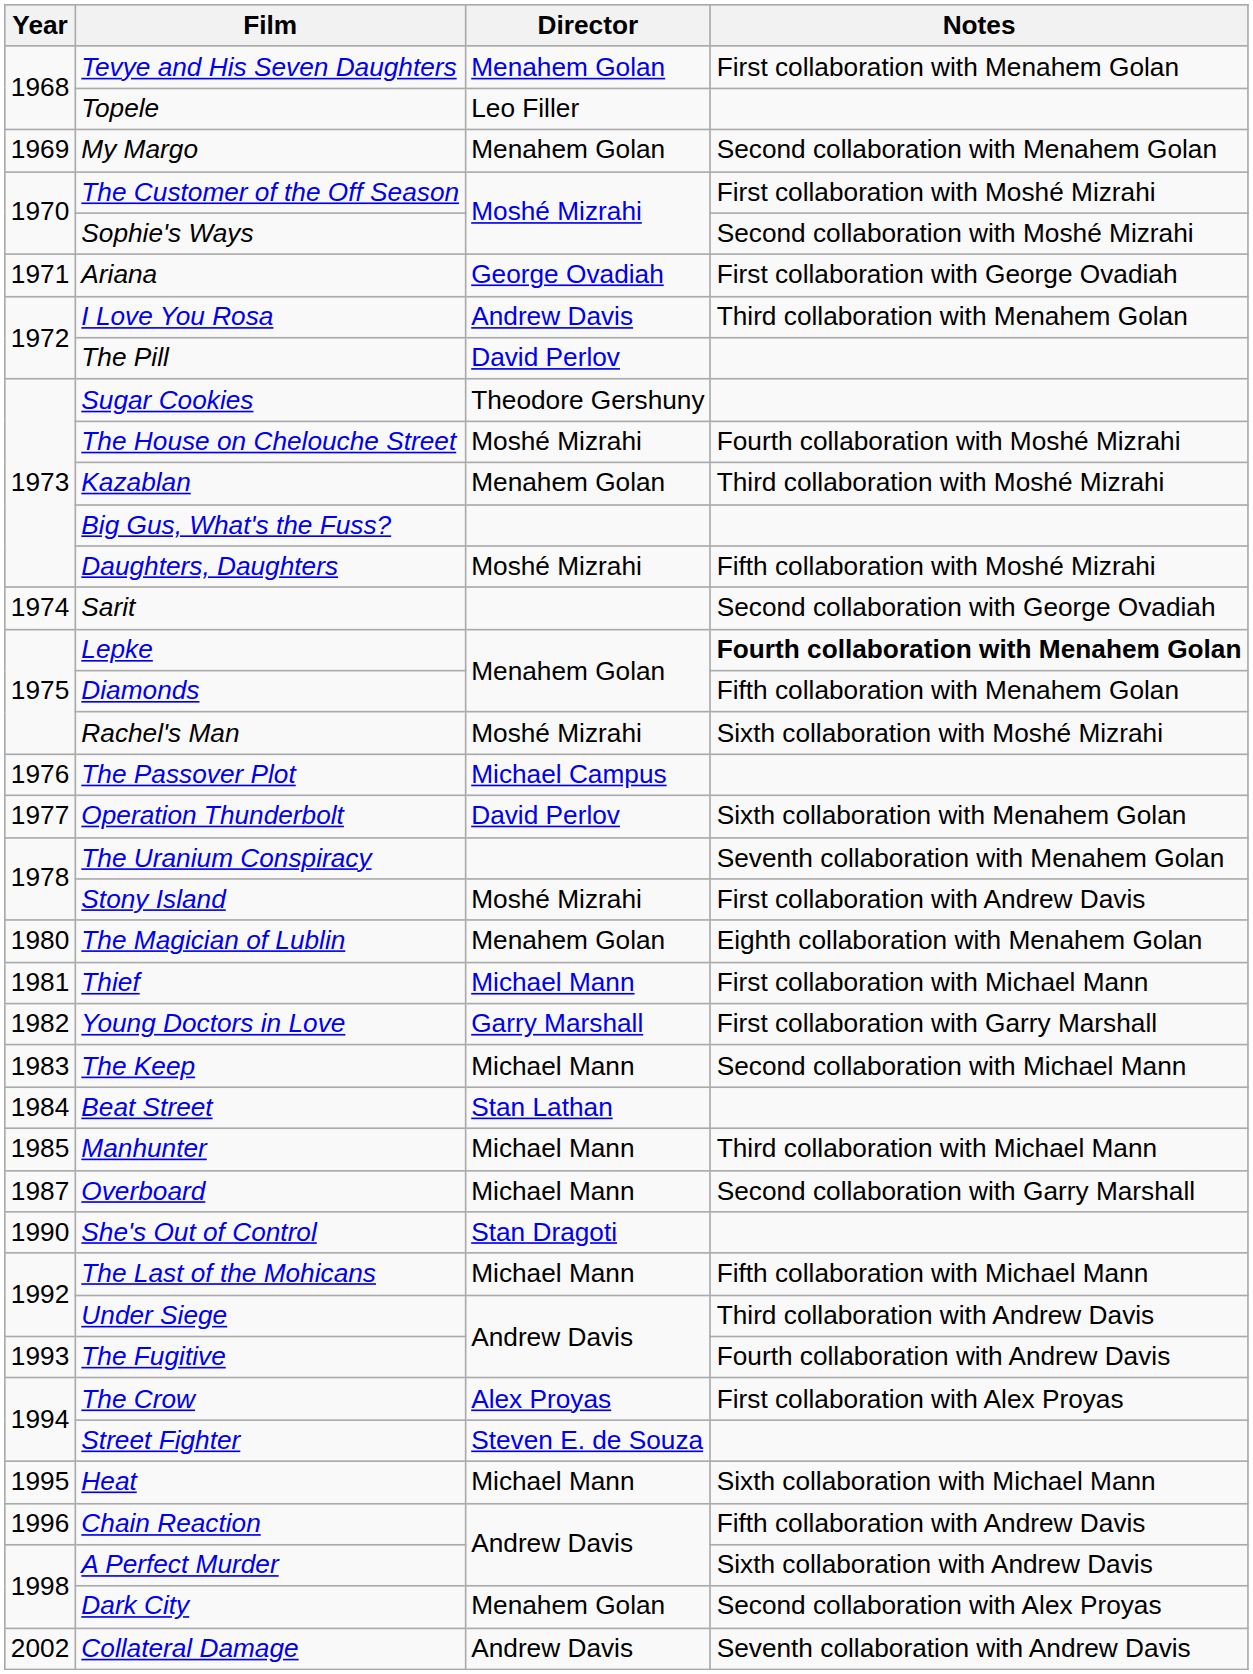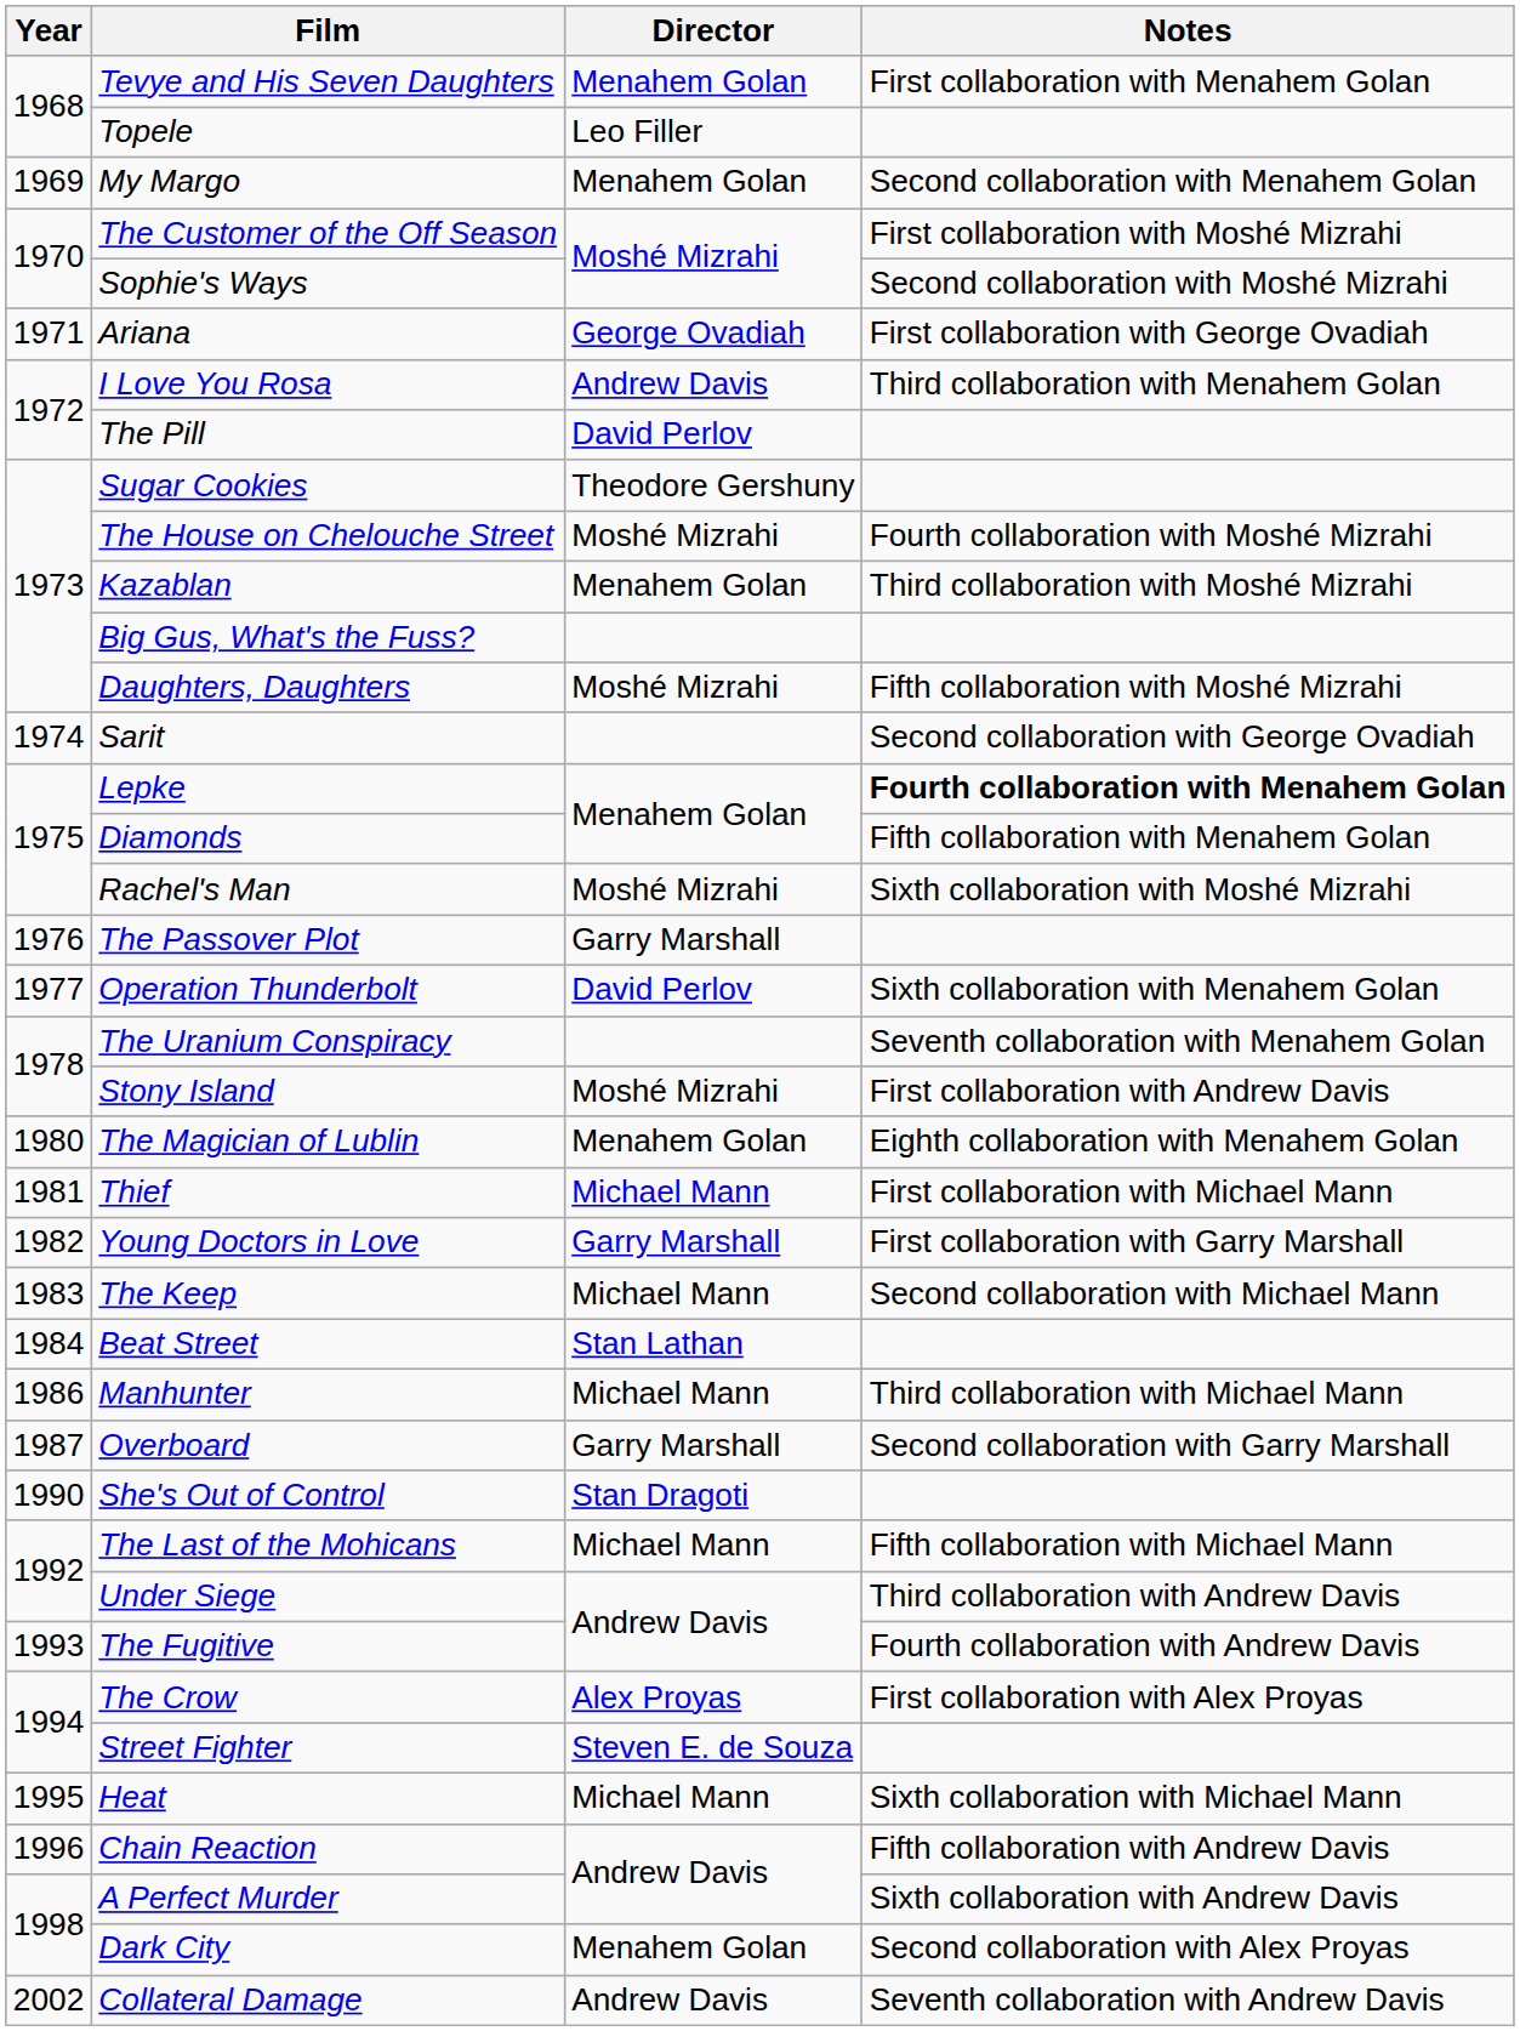The Passover Plot | Director: Michael Campus -> Garry Marshall
Manhunter | Year: 1985 -> 1986
Overboard | Director: Michael Mann -> Garry Marshall
